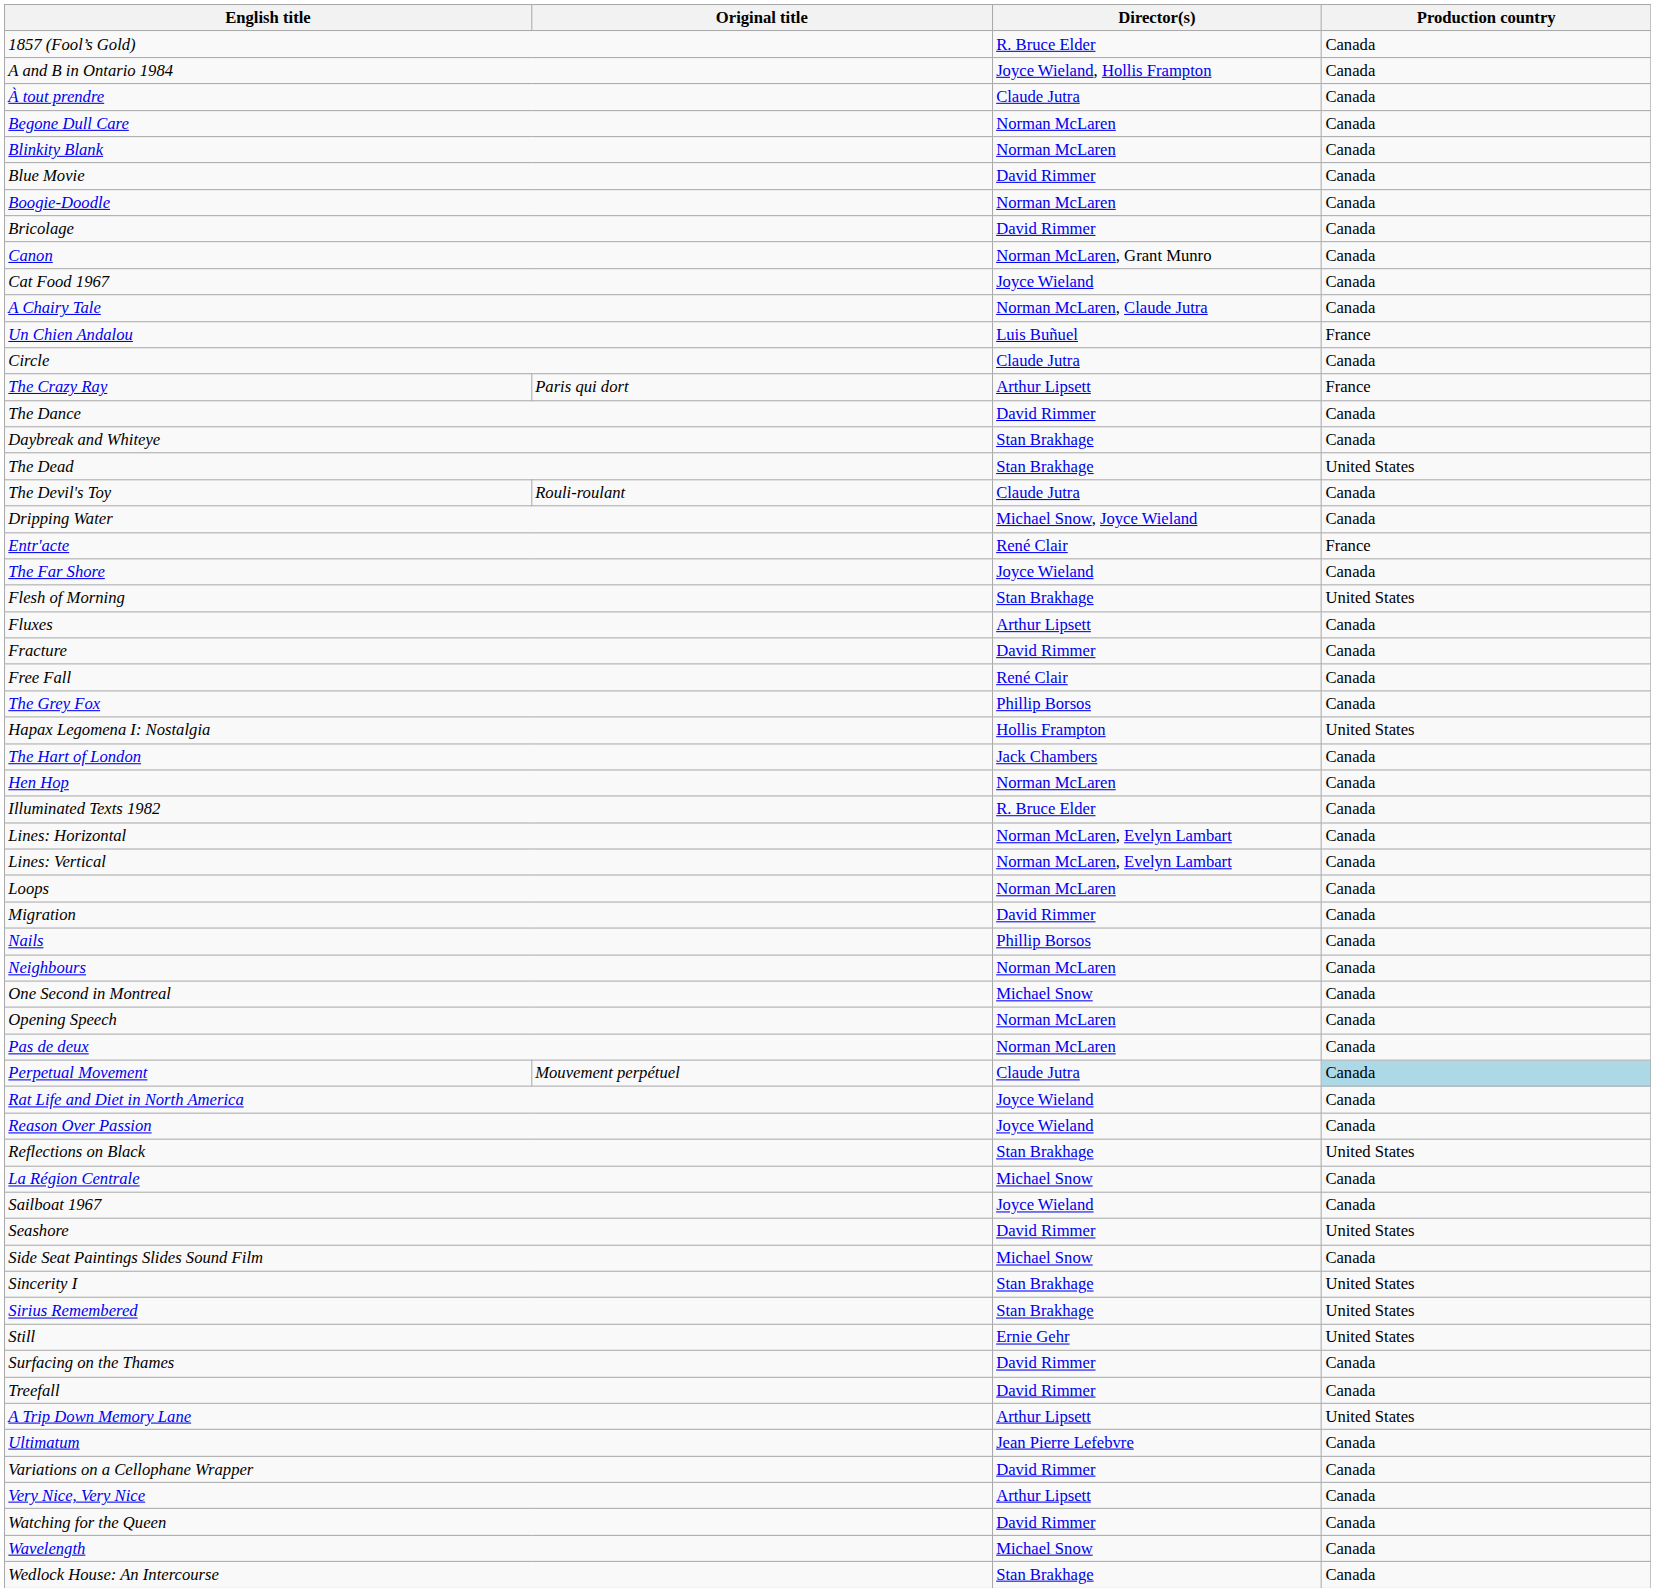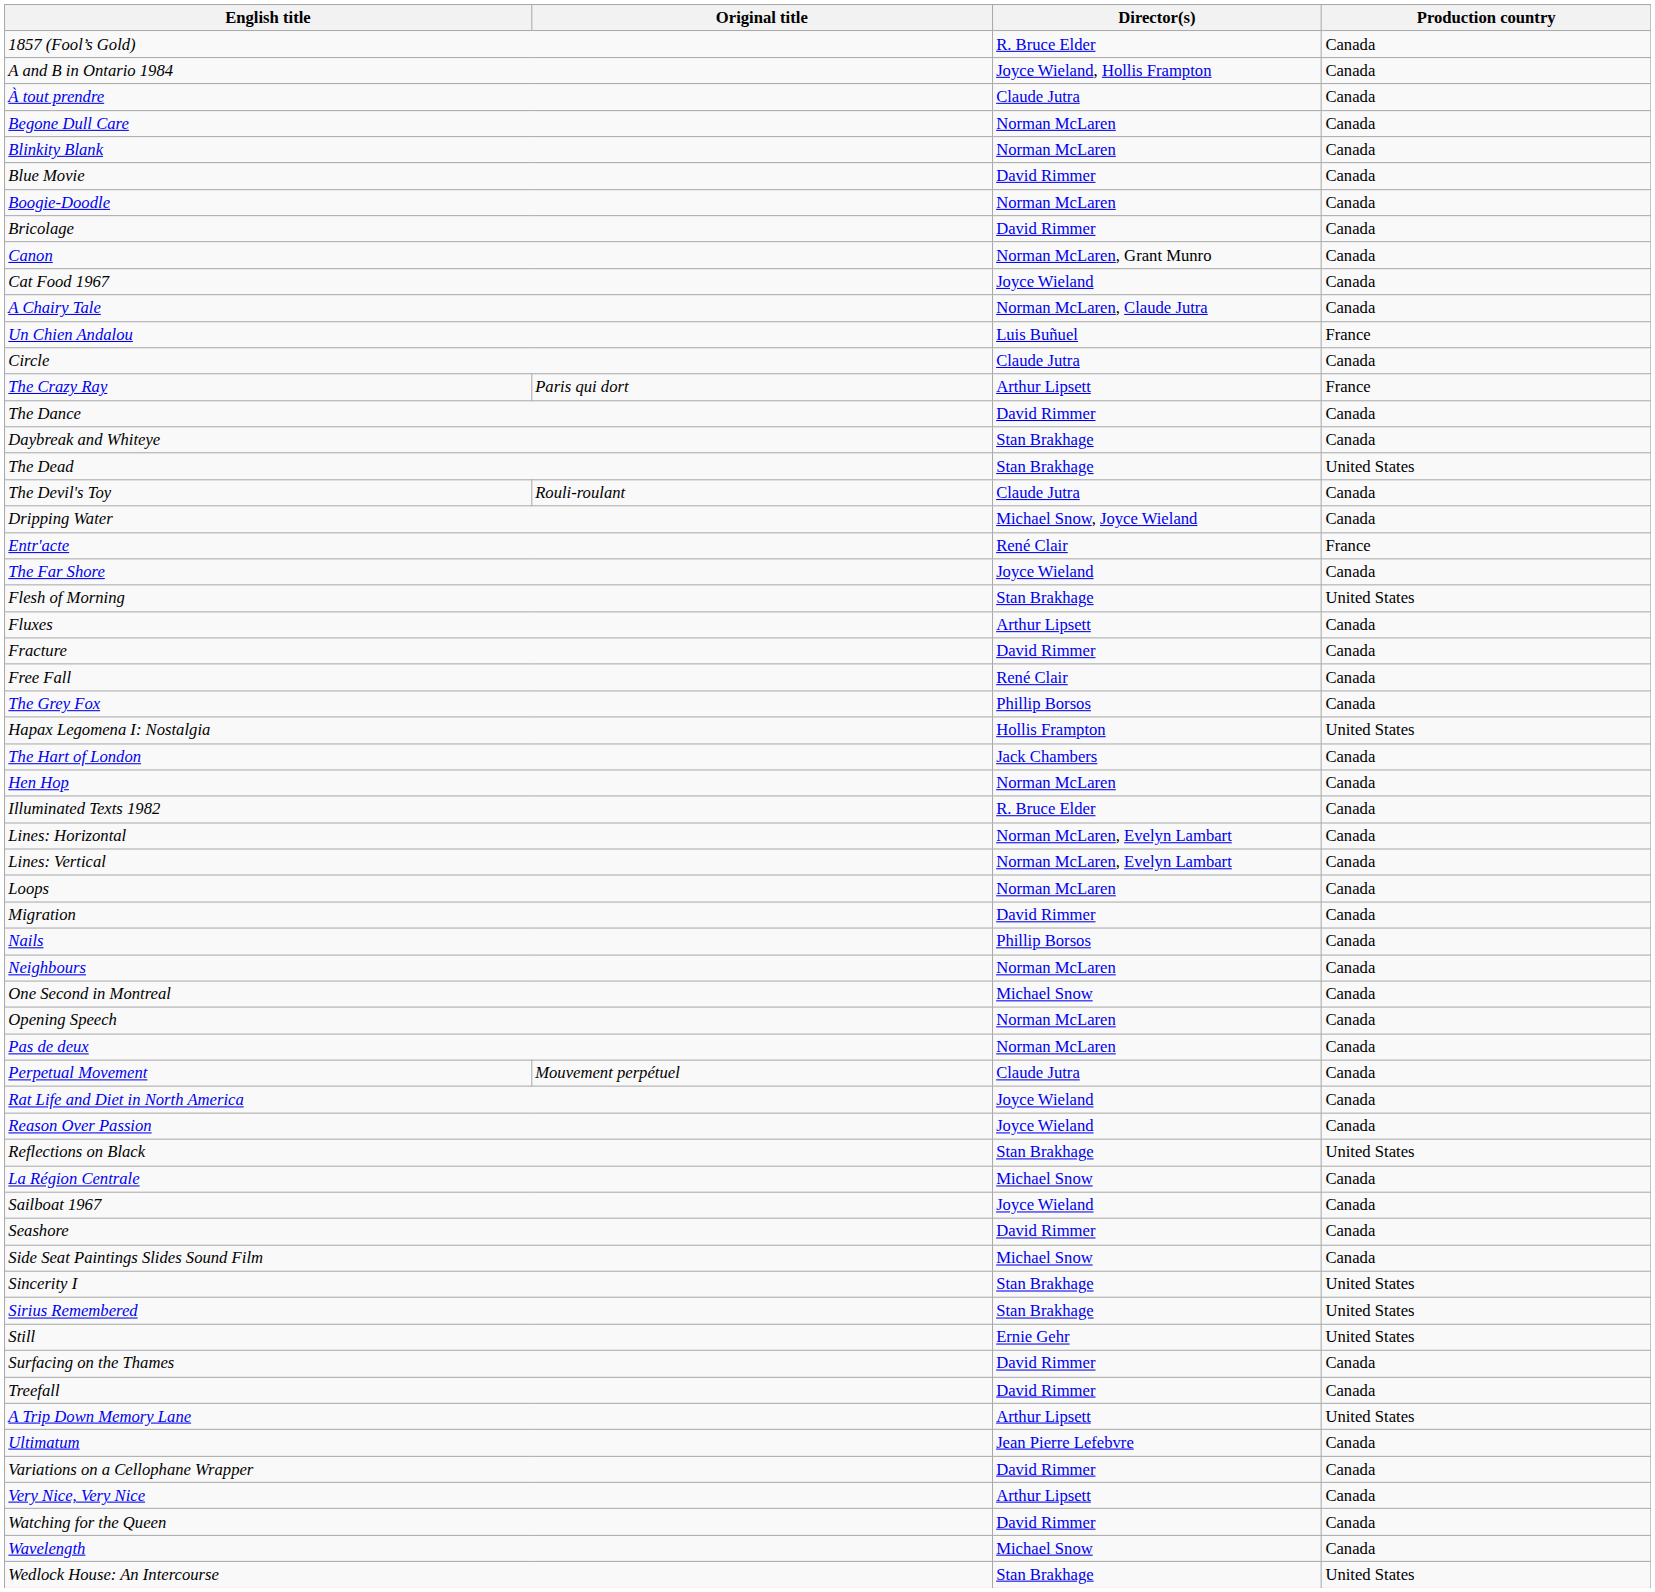Perpetual Movement | Production country: lightblue background -> no background
Seashore | Production country: United States -> Canada
Wedlock House: An Intercourse | Production country: Canada -> United States
